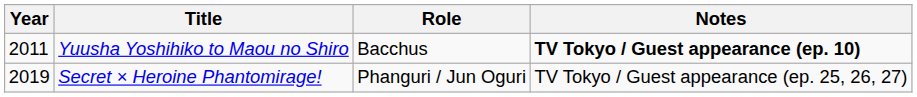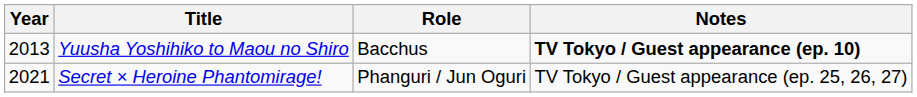Yuusha Yoshihiko to Maou no Shiro | Year: 2011 -> 2013
Secret × Heroine Phantomirage! | Year: 2019 -> 2021
